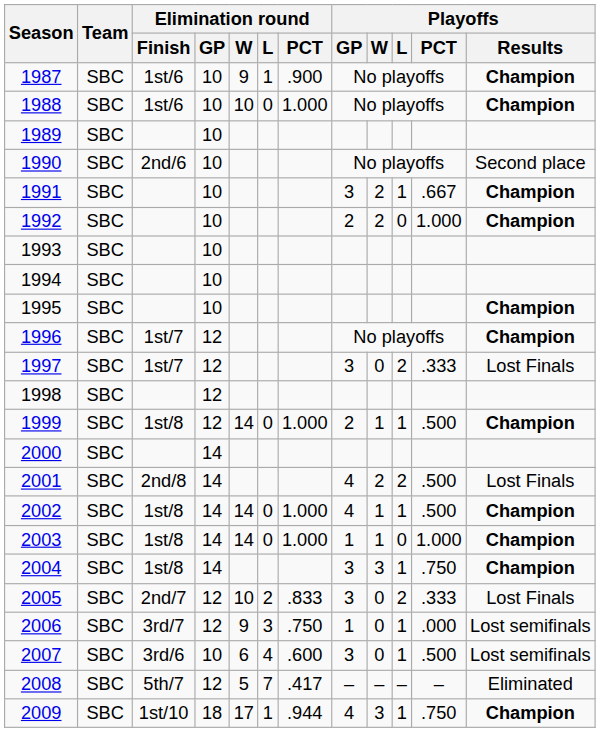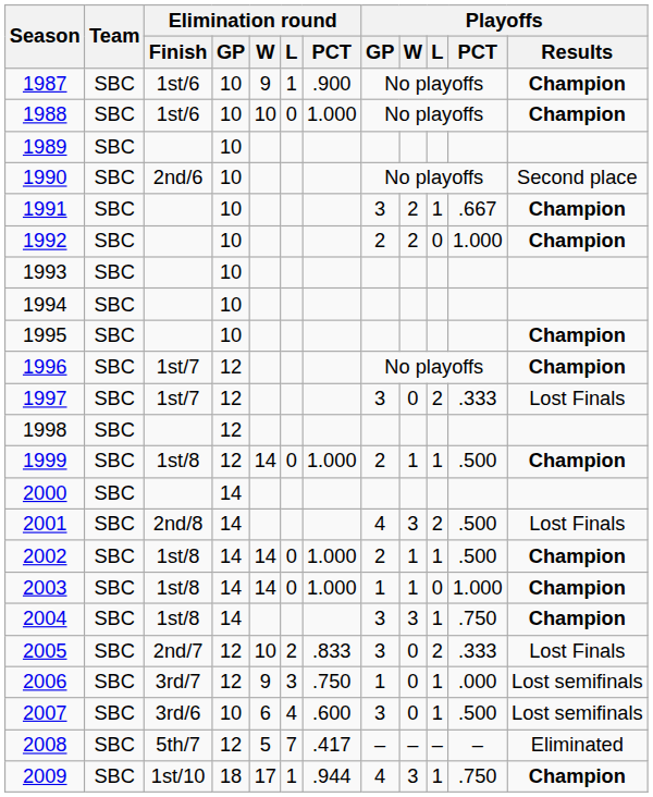2001 | Playoffs / W: 2 -> 3
2002 | Playoffs / GP: 4 -> 2
